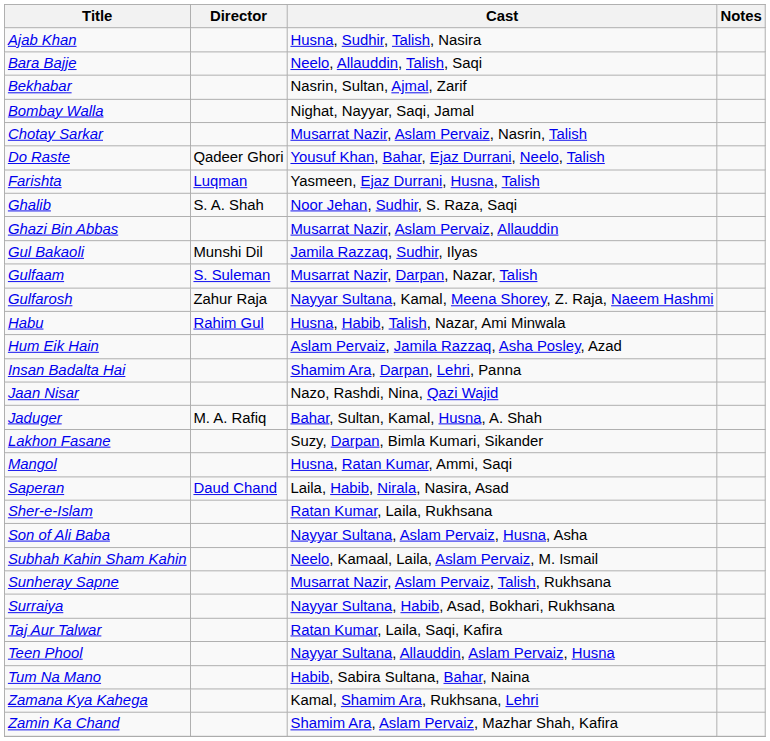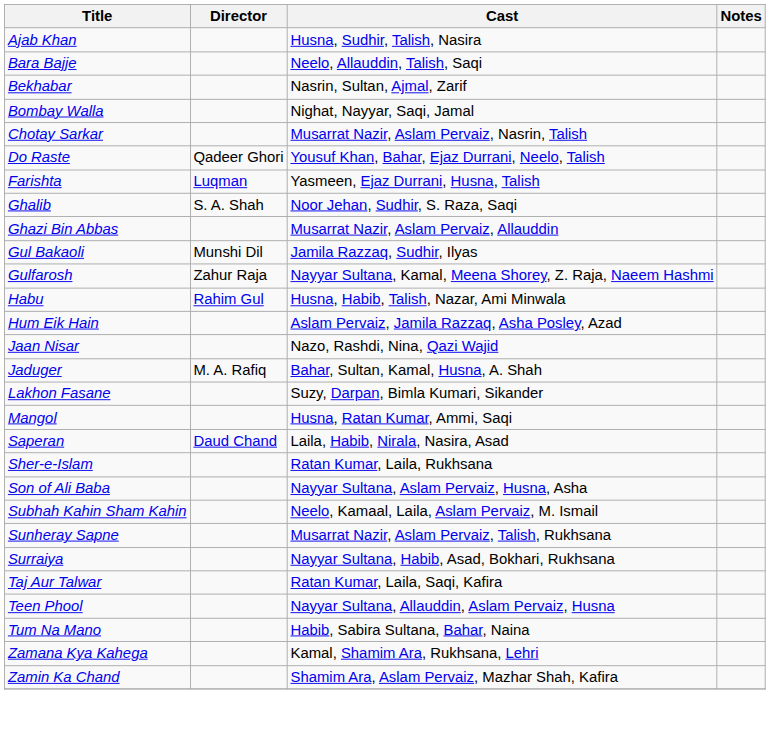- row: Gulfaam | S. Suleman | Musarrat Nazir, Darpan, Nazar, Talish
- row: Insan Badalta Hai | Shamim Ara, Darpan, Lehri, Panna
